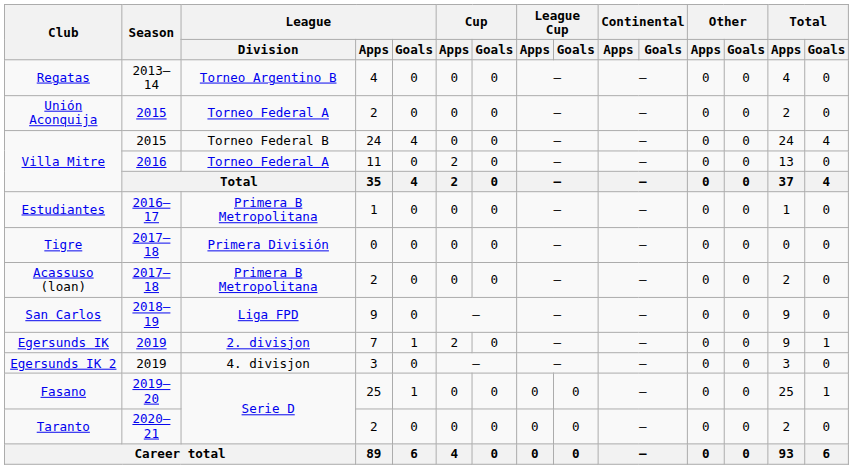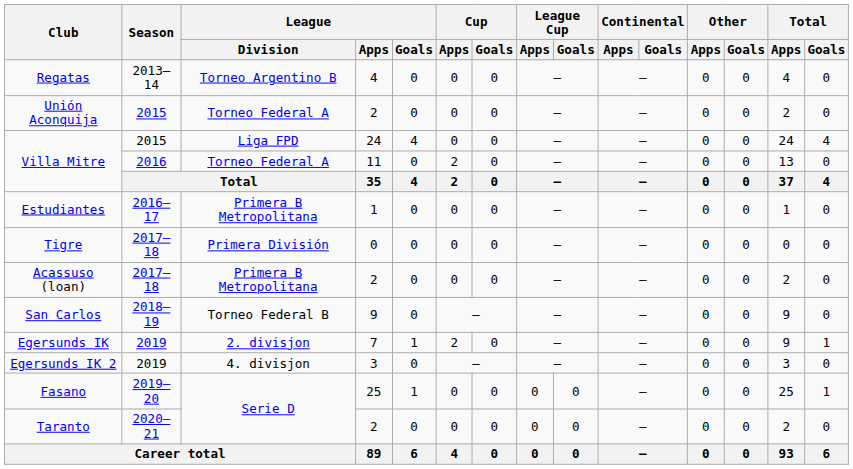Villa Mitre / 24 | League / Division: Torneo Federal B -> Liga FPD
San Carlos | League / Division: Liga FPD -> Torneo Federal B
